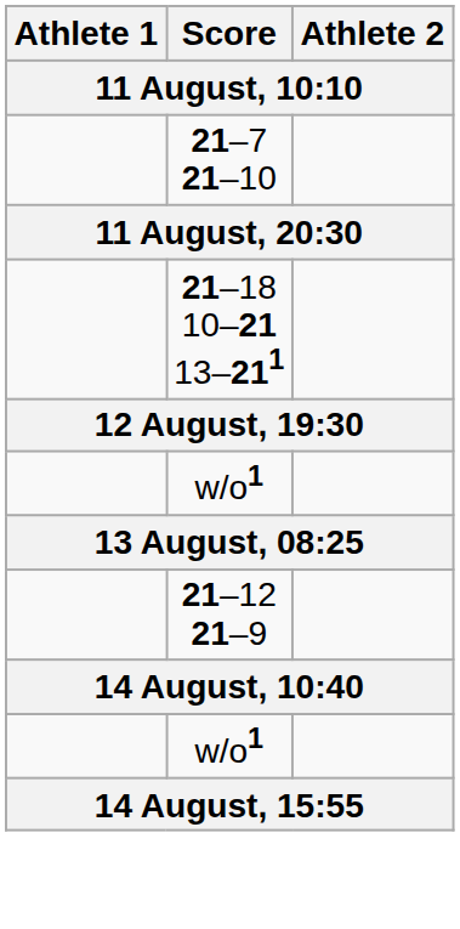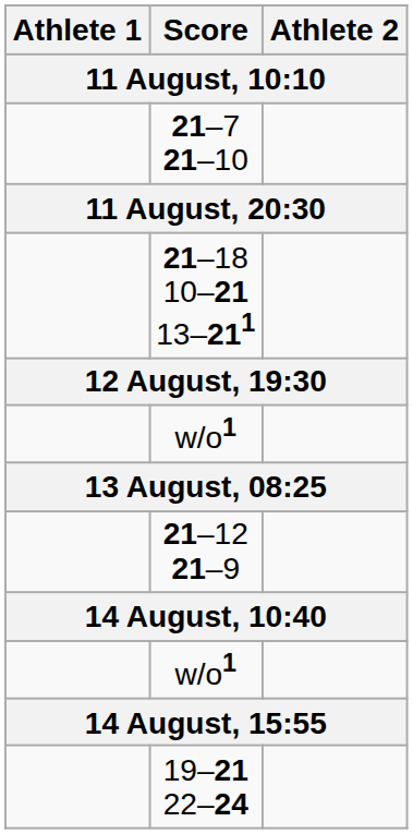+ row: 19–21 22–24
